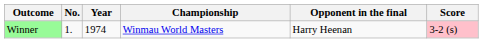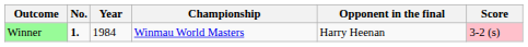Winner | No.: normal -> bold
Winner | Year: 1974 -> 1984
